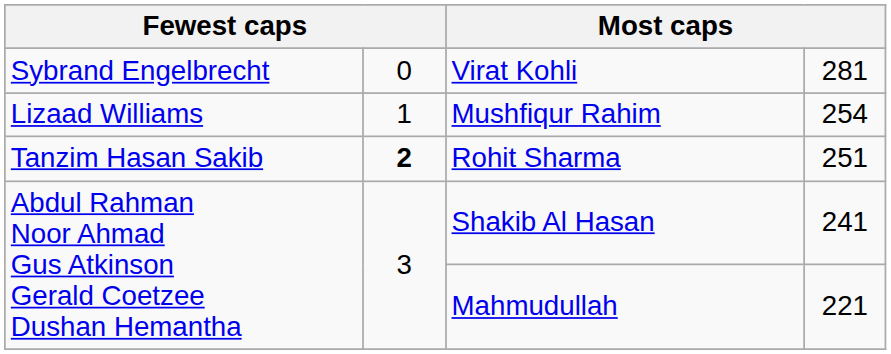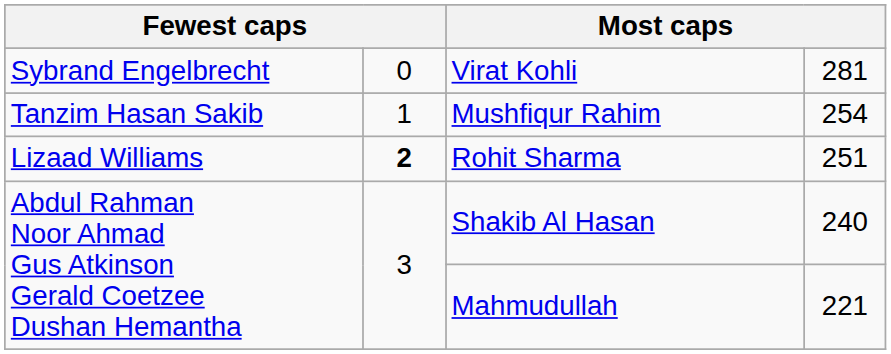Mushfiqur Rahim | column 1: Lizaad Williams -> Tanzim Hasan Sakib
Rohit Sharma | column 1: Tanzim Hasan Sakib -> Lizaad Williams
Shakib Al Hasan | column 4: 241 -> 240
